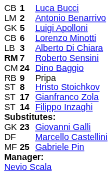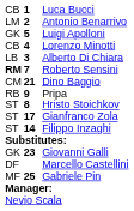Lorenzo Minotti | column 2: 6 -> 4
Dino Baggio | column 2: 24 -> 21
